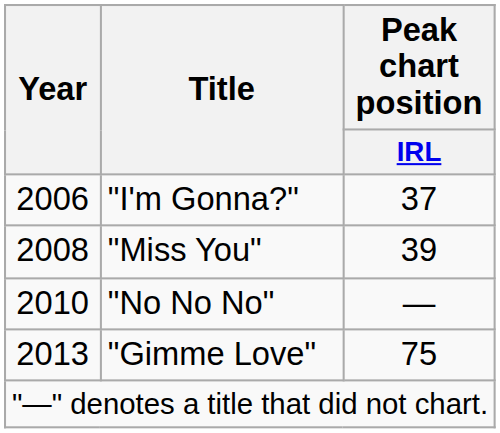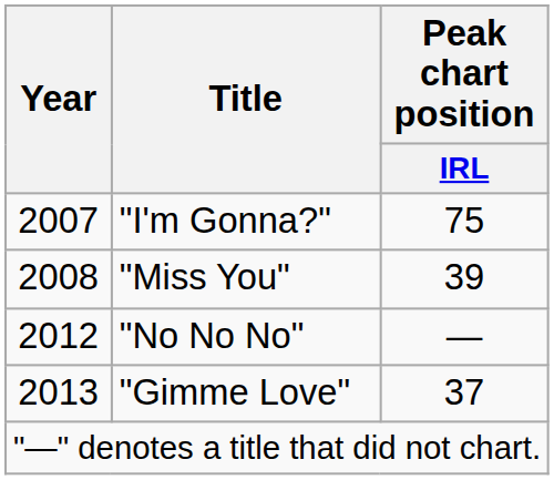"I'm Gonna?" | Year: 2006 -> 2007
"I'm Gonna?" | Peak chart position / IRL: 37 -> 75
"No No No" | Year: 2010 -> 2012
"Gimme Love" | Peak chart position / IRL: 75 -> 37
